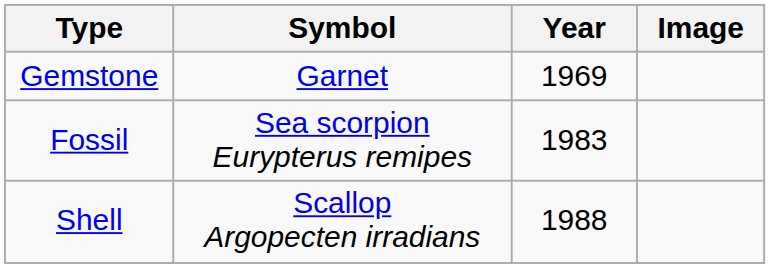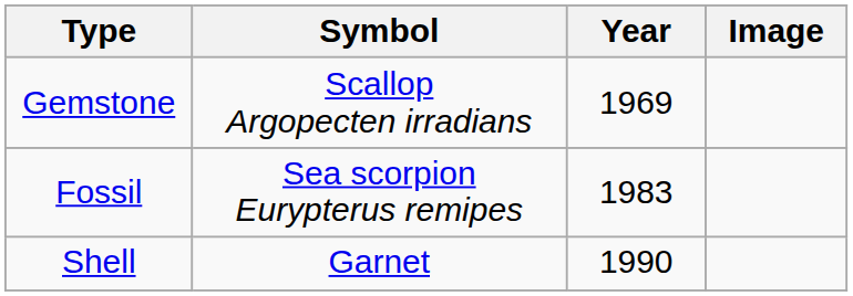Gemstone | Symbol: Garnet -> Scallop Argopecten irradians
Shell | Symbol: Scallop Argopecten irradians -> Garnet
Shell | Year: 1988 -> 1990
